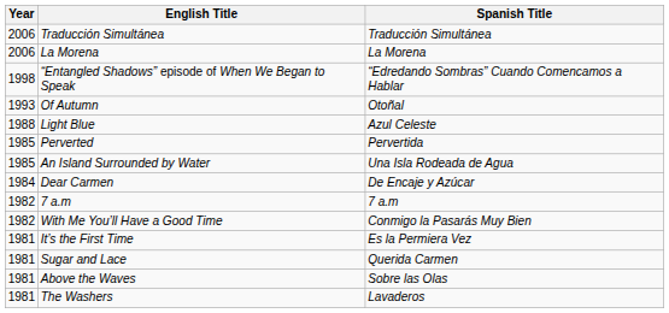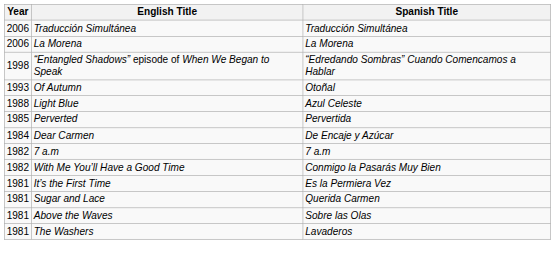- row: 1985 | An Island Surrounded by Water | Una Isla Rodeada de Agua
